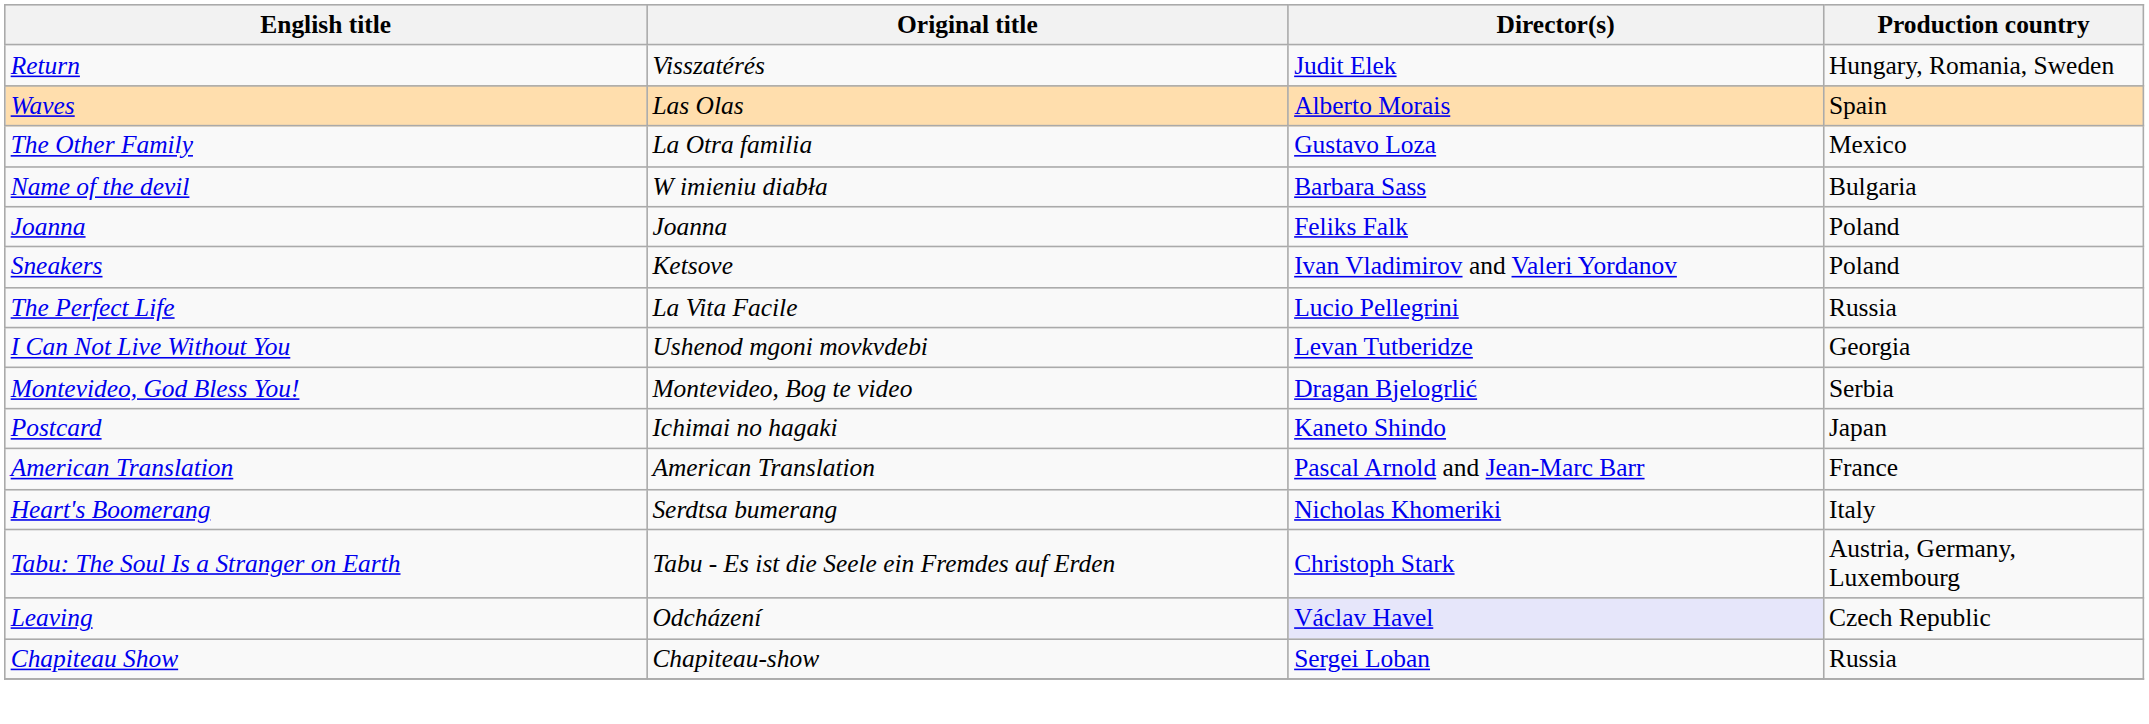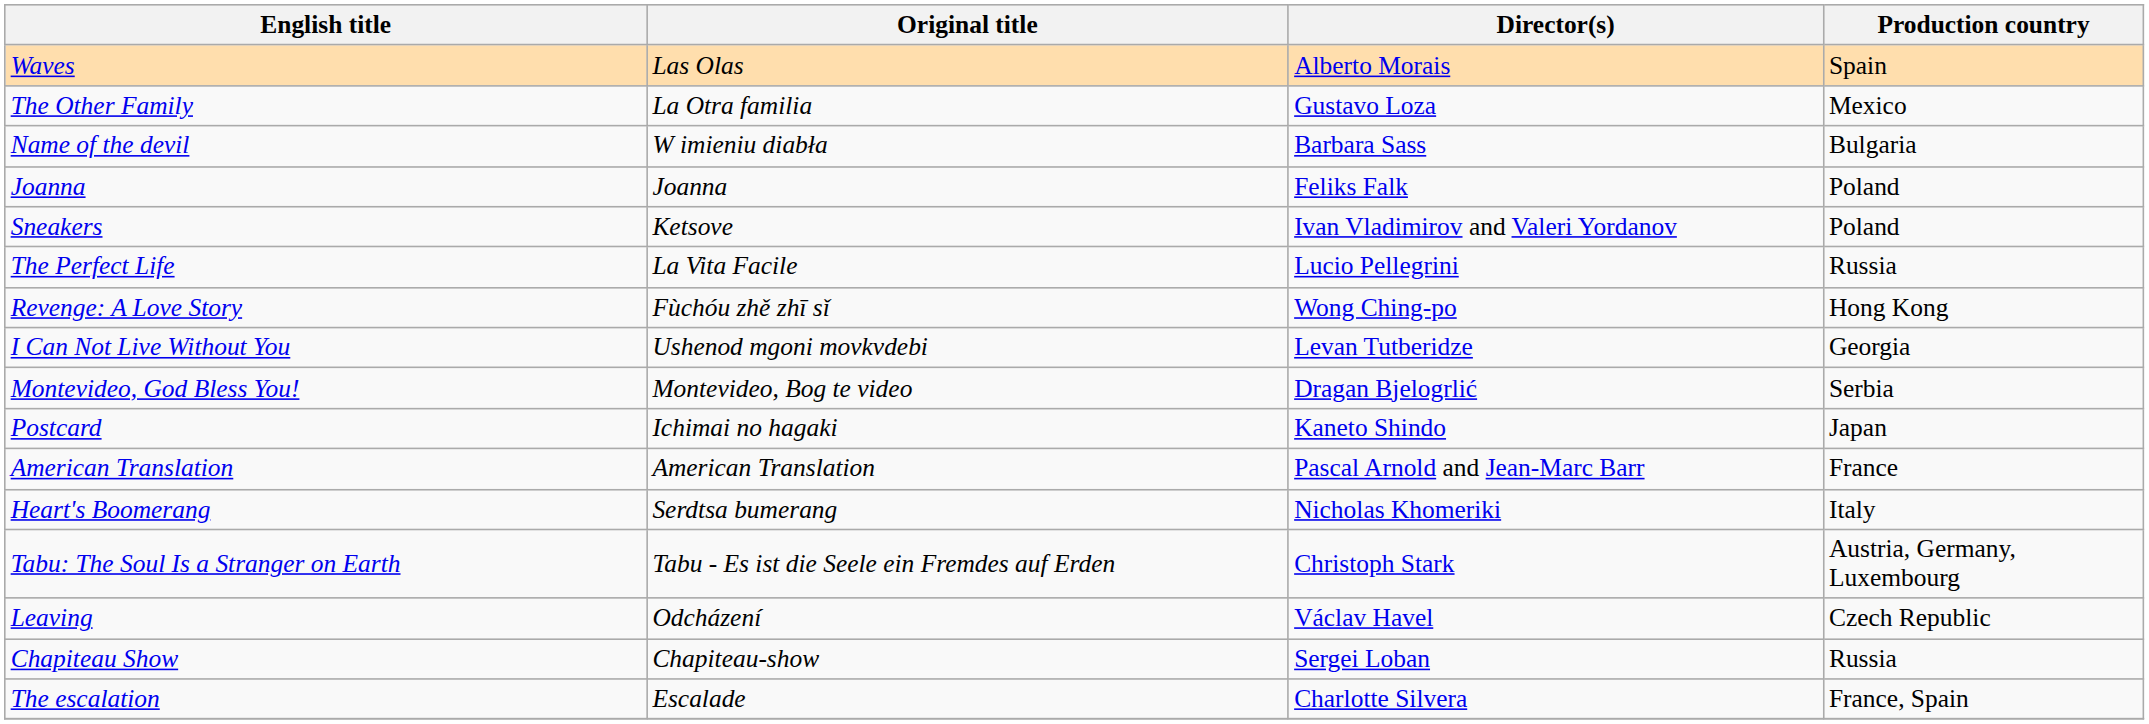- row: Return | Visszatérés | Judit Elek | Hungary, Romania, Sweden
+ row: Revenge: A Love Story | Fùchóu zhě zhī sǐ | Wong Ching-po | Hong Kong
Leaving | Director(s): lavender background -> no background
+ row: The escalation | Escalade | Charlotte Silvera | France, Spain
